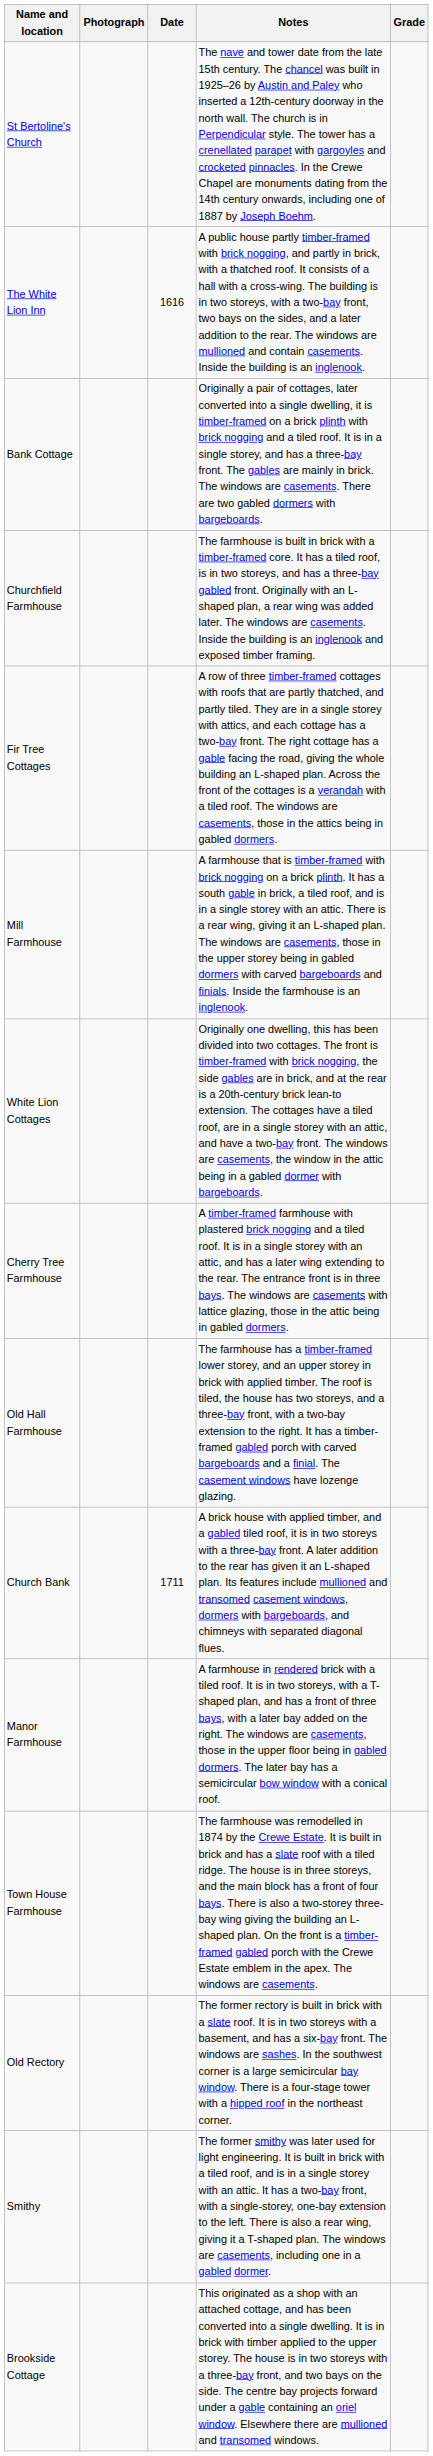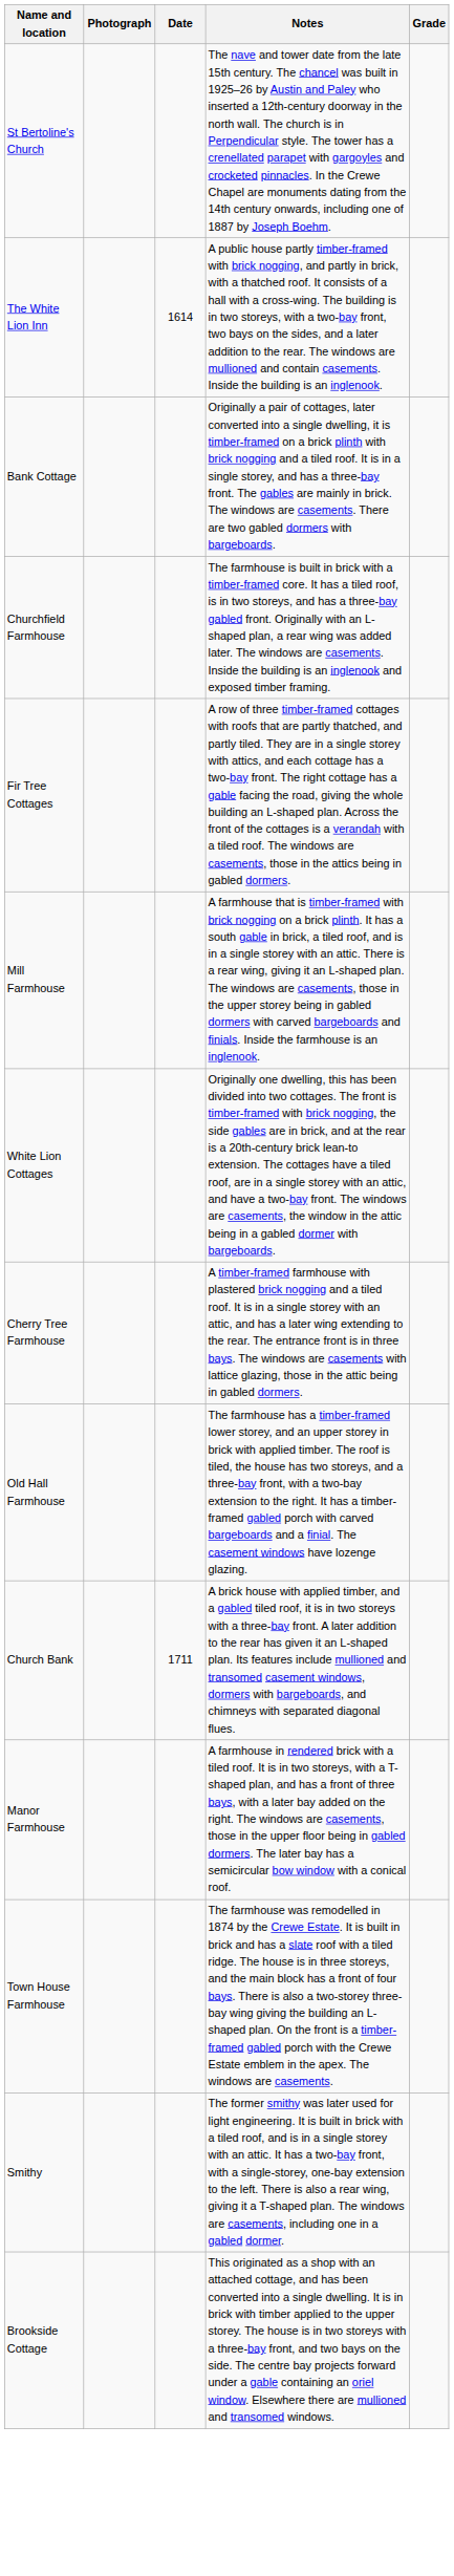The White Lion Inn | Date: 1616 -> 1614
- row: Old Rectory | The former rectory is built in brick with a slate roof. It is in two storeys with a basement, and has a six-bay front. The windows are sashes. In the southwest corner is a large semicircular bay window. There is a four-stage tower with a hipped roof in the northeast corner.
